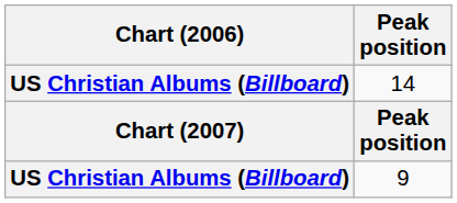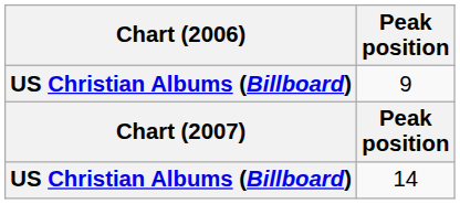rows swapped: 9 <-> 14
